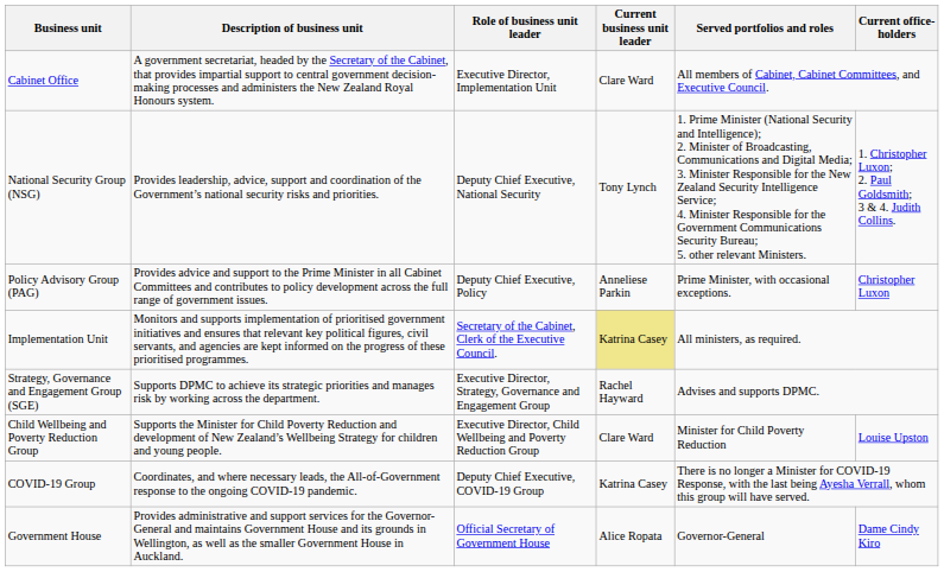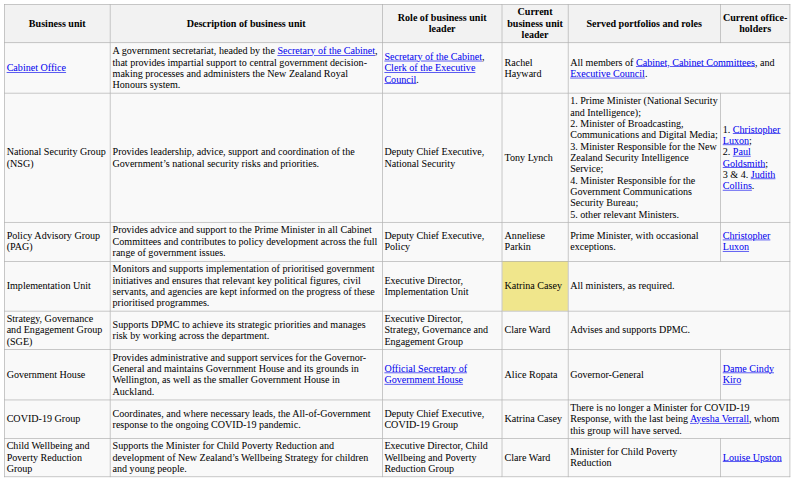Cabinet Office | Role of business unit leader: Executive Director, Implementation Unit -> Secretary of the Cabinet, Clerk of the Executive Council.
Cabinet Office | Current business unit leader: Clare Ward -> Rachel Hayward
Implementation Unit | Role of business unit leader: Secretary of the Cabinet, Clerk of the Executive Council. -> Executive Director, Implementation Unit
Strategy, Governance and Engagement Group (SGE) | Current business unit leader: Rachel Hayward -> Clare Ward
rows swapped: Child Wellbeing and Poverty Reduction Group <-> Government House
